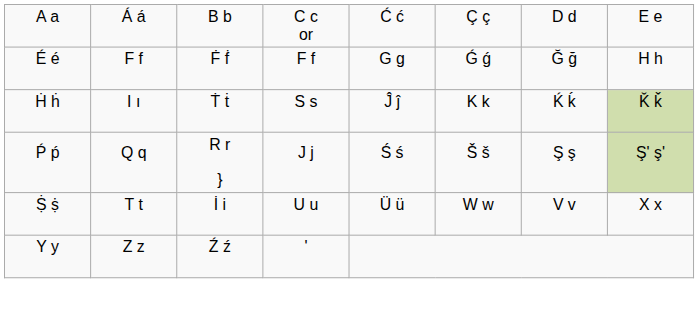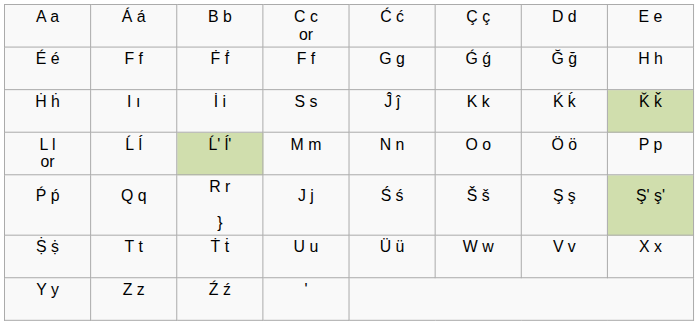Ḣ ḣ | column 3: Ṫ ṫ -> İ i
+ row: L l or | Ĺ ĺ | Ĺ' ĺ' | M m | N n | O o | Ö ö | P p
Ṩ ṩ | column 3: İ i -> Ṫ ṫ
